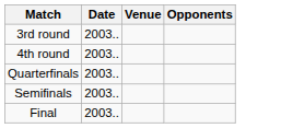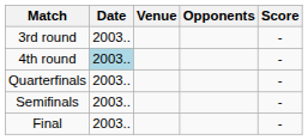+ column: Score | - | - | - | - | -
4th round | Date: no background -> lightblue background
